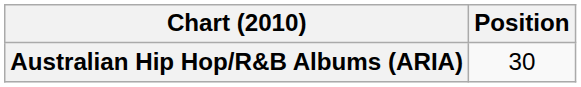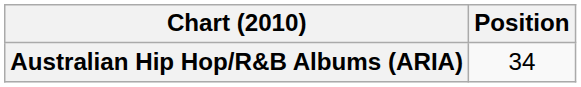Australian Hip Hop/R&B Albums (ARIA) | Position: 30 -> 34
